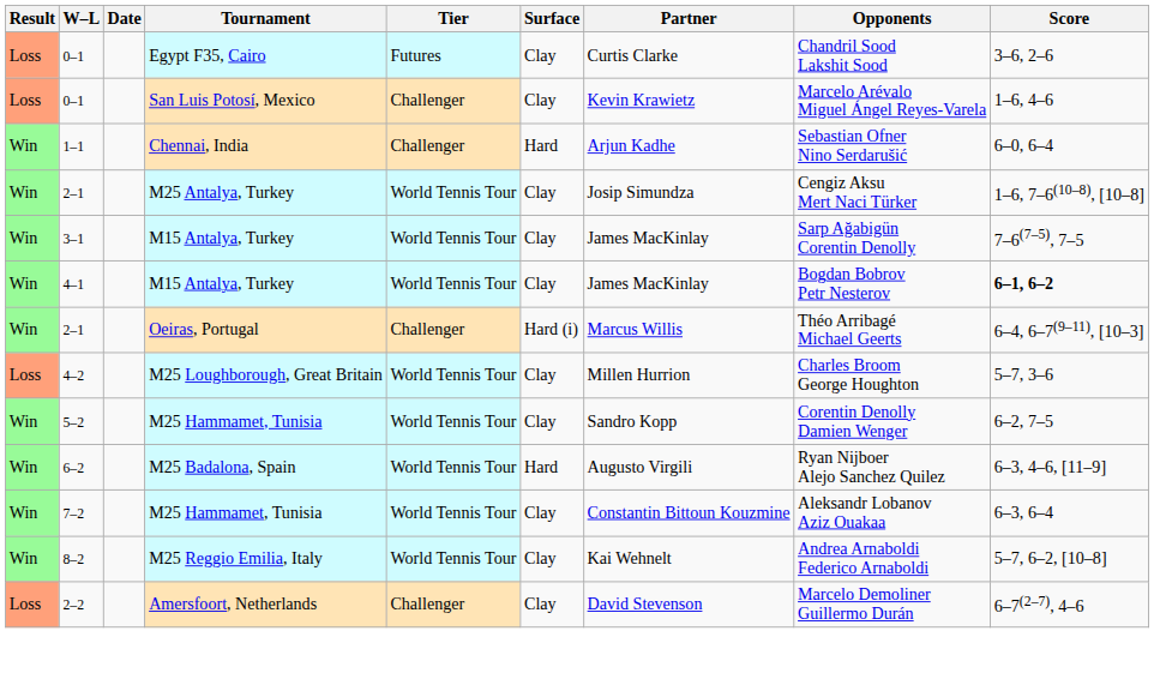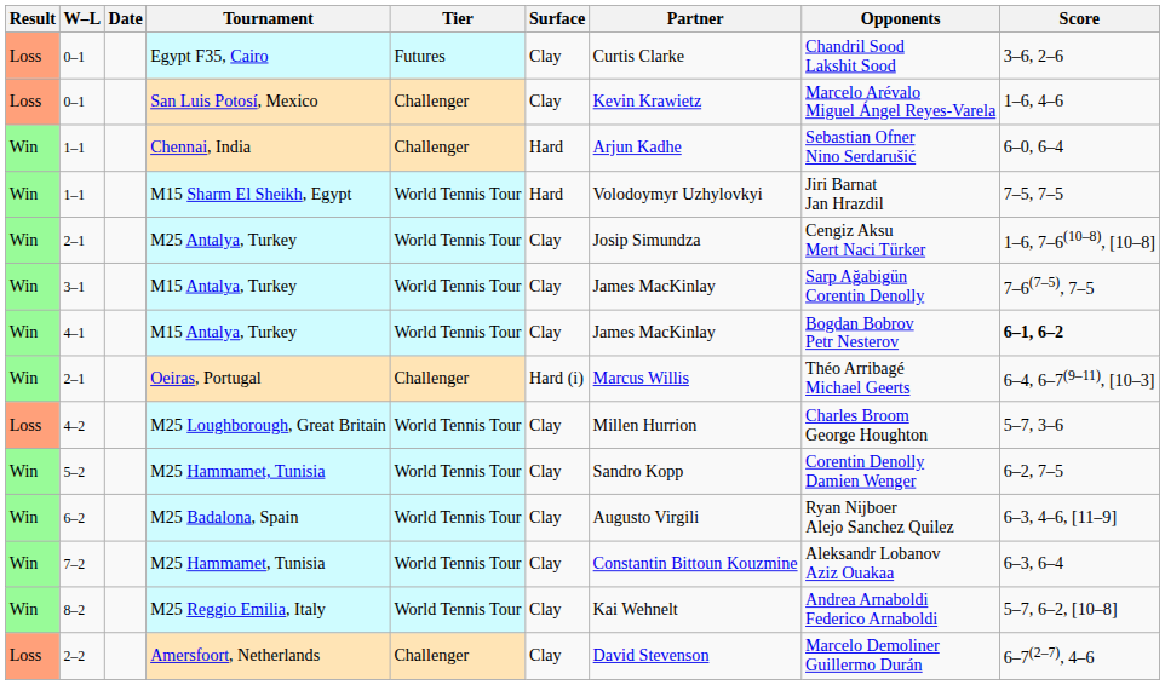+ row: Win | 1–1 | M15 Sharm El Sheikh, Egypt | World Tennis Tour | Hard | Volodoymyr Uzhylovkyi | Jiri Barnat Jan Hrazdil | 7–5, 7–5
M25 Badalona, Spain | Surface: Hard -> Clay
